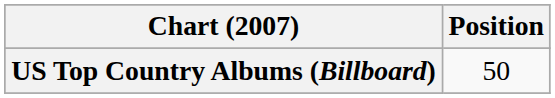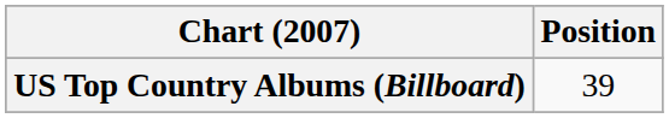US Top Country Albums (Billboard) | Position: 50 -> 39
